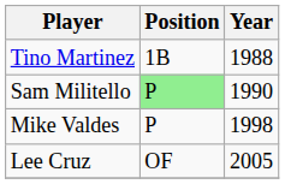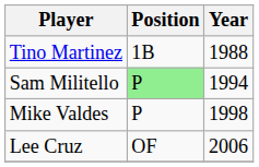Sam Militello | Year: 1990 -> 1994
Lee Cruz | Year: 2005 -> 2006
